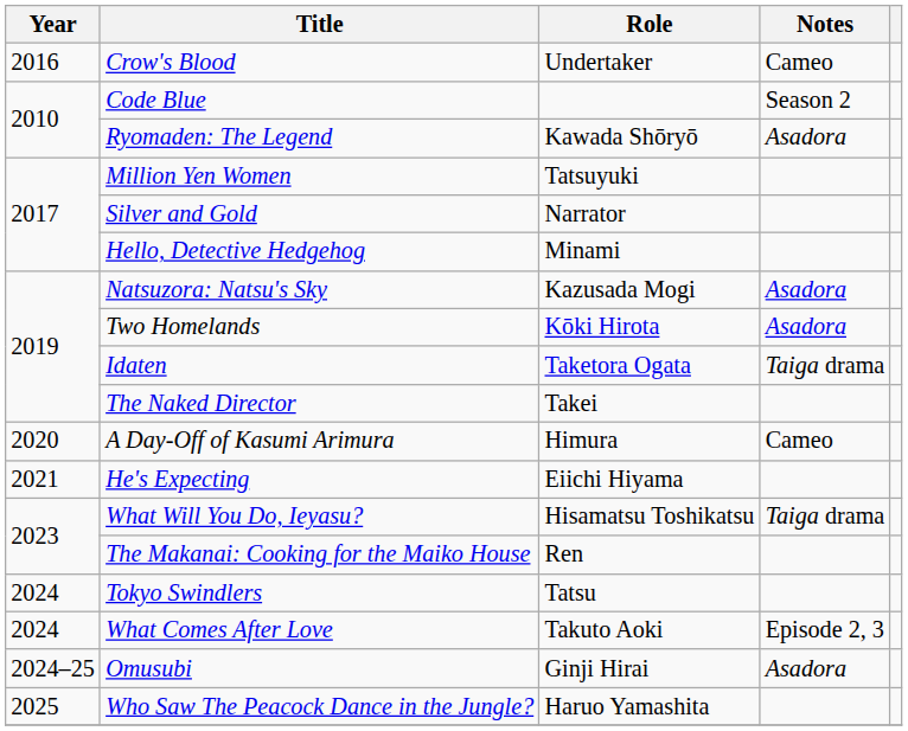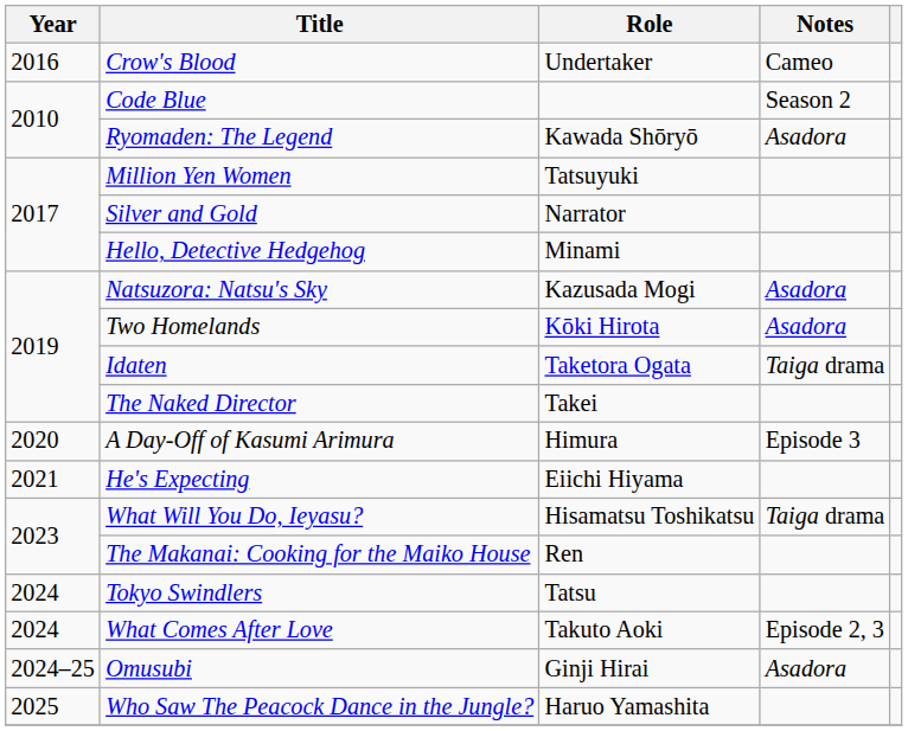A Day-Off of Kasumi Arimura | Notes: Cameo -> Episode 3
